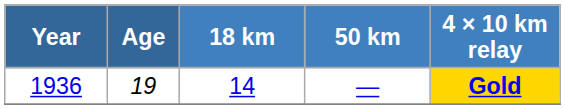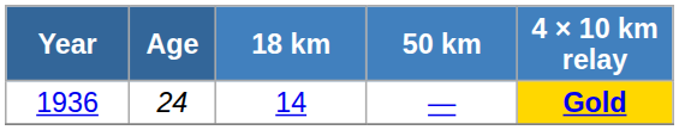1936 | Age: 19 -> 24
